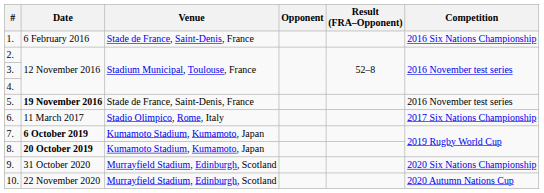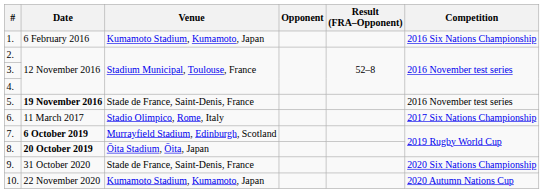1. | Venue: Stade de France, Saint-Denis, France -> Kumamoto Stadium, Kumamoto, Japan
7. | Venue: Kumamoto Stadium, Kumamoto, Japan -> Murrayfield Stadium, Edinburgh, Scotland
8. | Venue: Kumamoto Stadium, Kumamoto, Japan -> Ōita Stadium, Ōita, Japan
9. | Venue: Murrayfield Stadium, Edinburgh, Scotland -> Stade de France, Saint-Denis, France
10. | Venue: Murrayfield Stadium, Edinburgh, Scotland -> Kumamoto Stadium, Kumamoto, Japan
